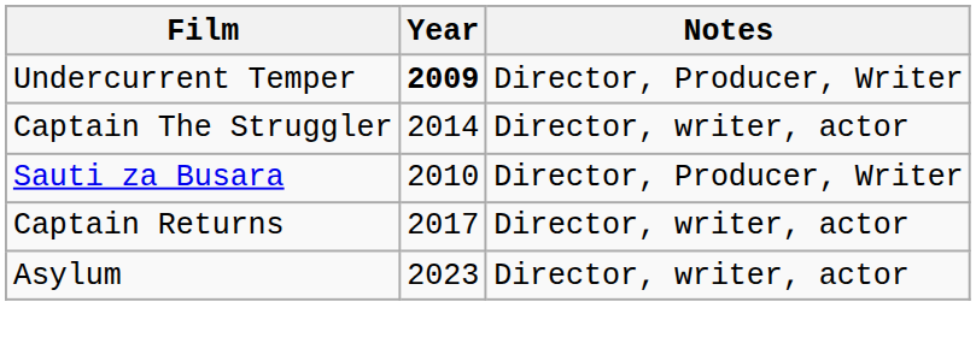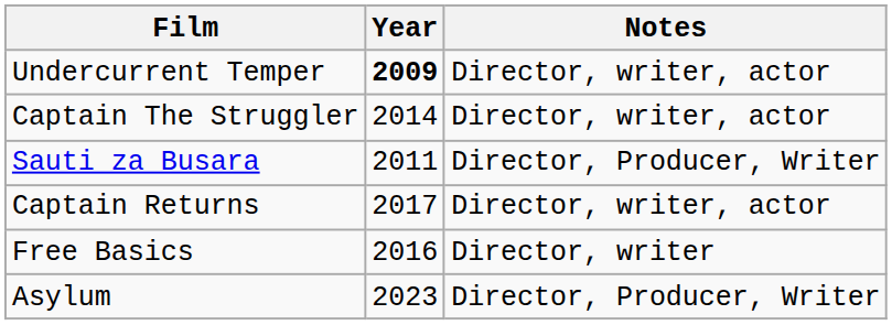Undercurrent Temper | Notes: Director, Producer, Writer -> Director, writer, actor
Sauti za Busara | Year: 2010 -> 2011
+ row: Free Basics | 2016 | Director, writer
Asylum | Notes: Director, writer, actor -> Director, Producer, Writer
